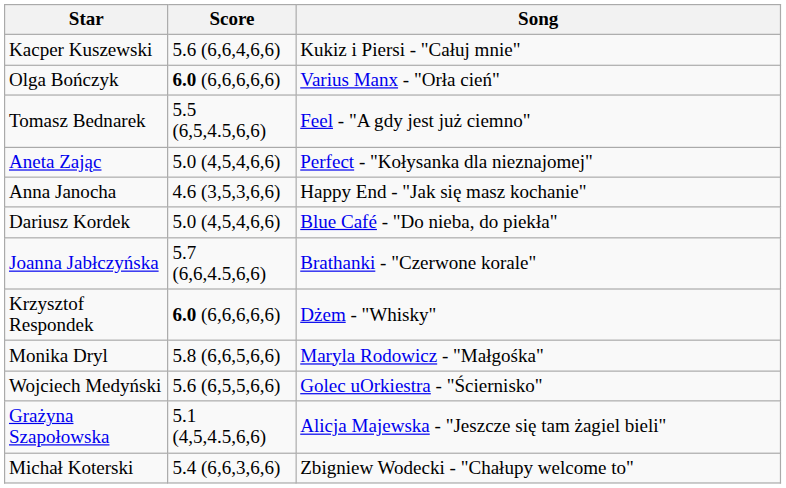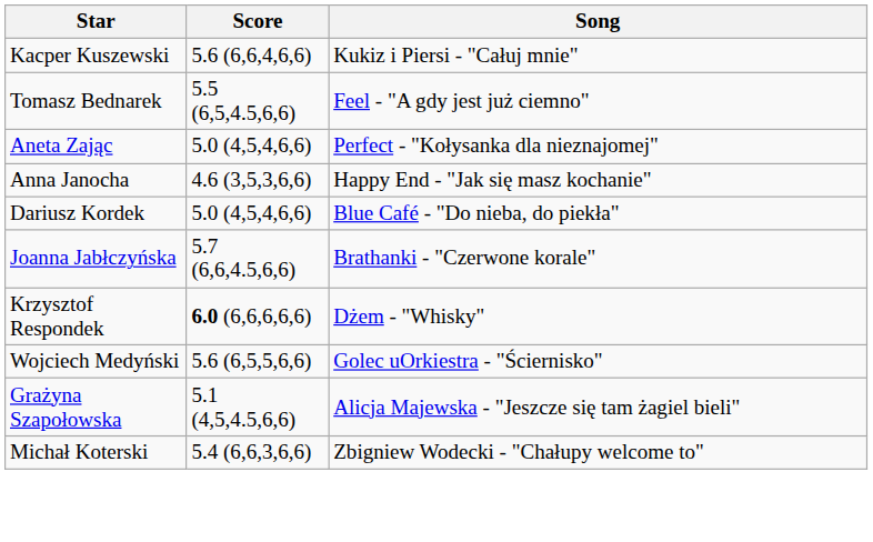- row: Olga Bończyk | 6.0 (6,6,6,6,6) | Varius Manx - "Orła cień"
- row: Monika Dryl | 5.8 (6,6,5,6,6) | Maryla Rodowicz - "Małgośka"
